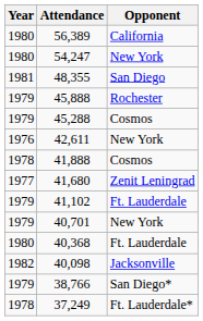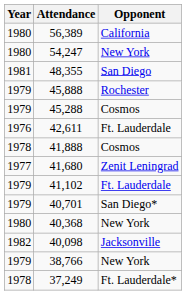42,611 | Opponent: New York -> Ft. Lauderdale
40,701 | Opponent: New York -> San Diego*
40,368 | Opponent: Ft. Lauderdale -> New York
38,766 | Opponent: San Diego* -> New York
